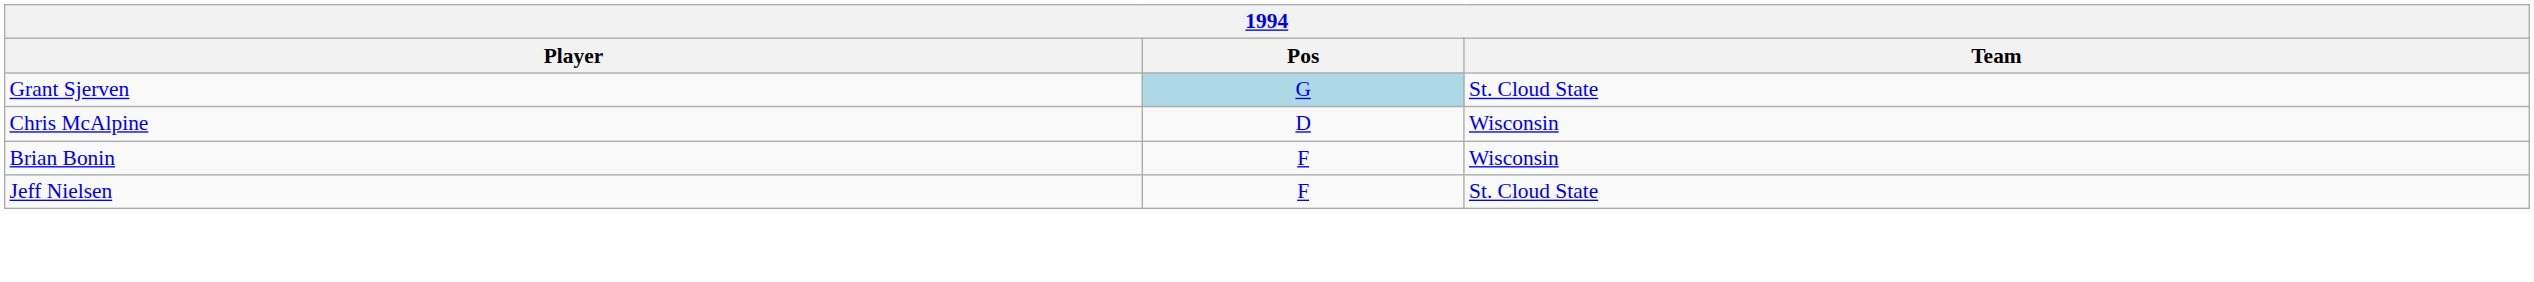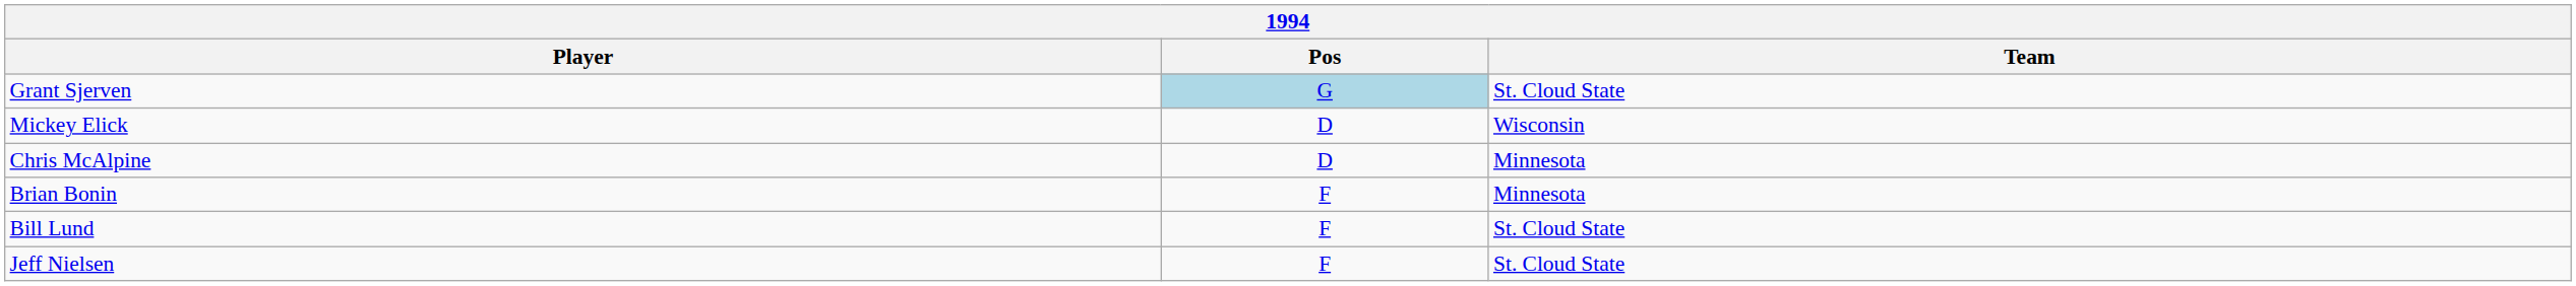+ row: Mickey Elick | D | Wisconsin
Chris McAlpine | Team: Wisconsin -> Minnesota
Brian Bonin | Team: Wisconsin -> Minnesota
+ row: Bill Lund | F | St. Cloud State
